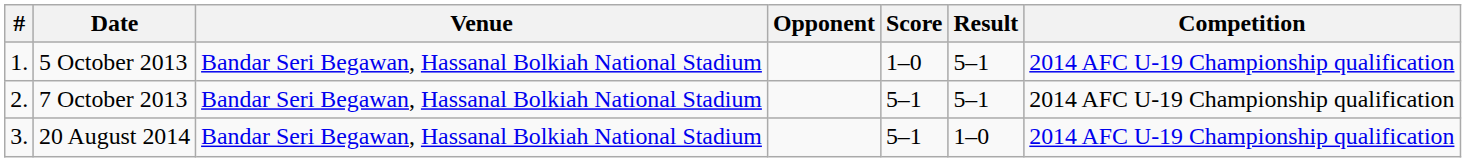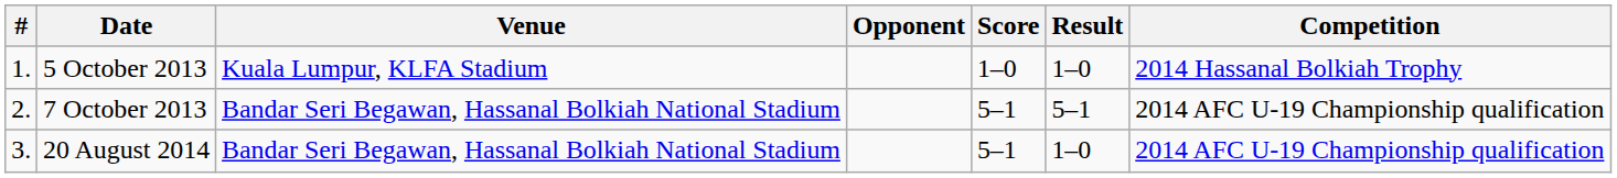5 October 2013 | Venue: Bandar Seri Begawan, Hassanal Bolkiah National Stadium -> Kuala Lumpur, KLFA Stadium
5 October 2013 | Result: 5–1 -> 1–0
5 October 2013 | Competition: 2014 AFC U-19 Championship qualification -> 2014 Hassanal Bolkiah Trophy
